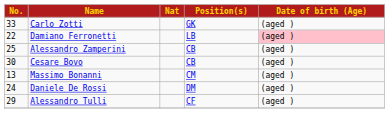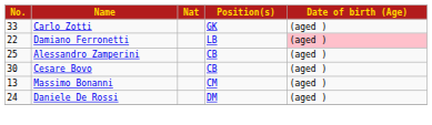- row: 29 | Alessandro Tulli | CF | (aged )
